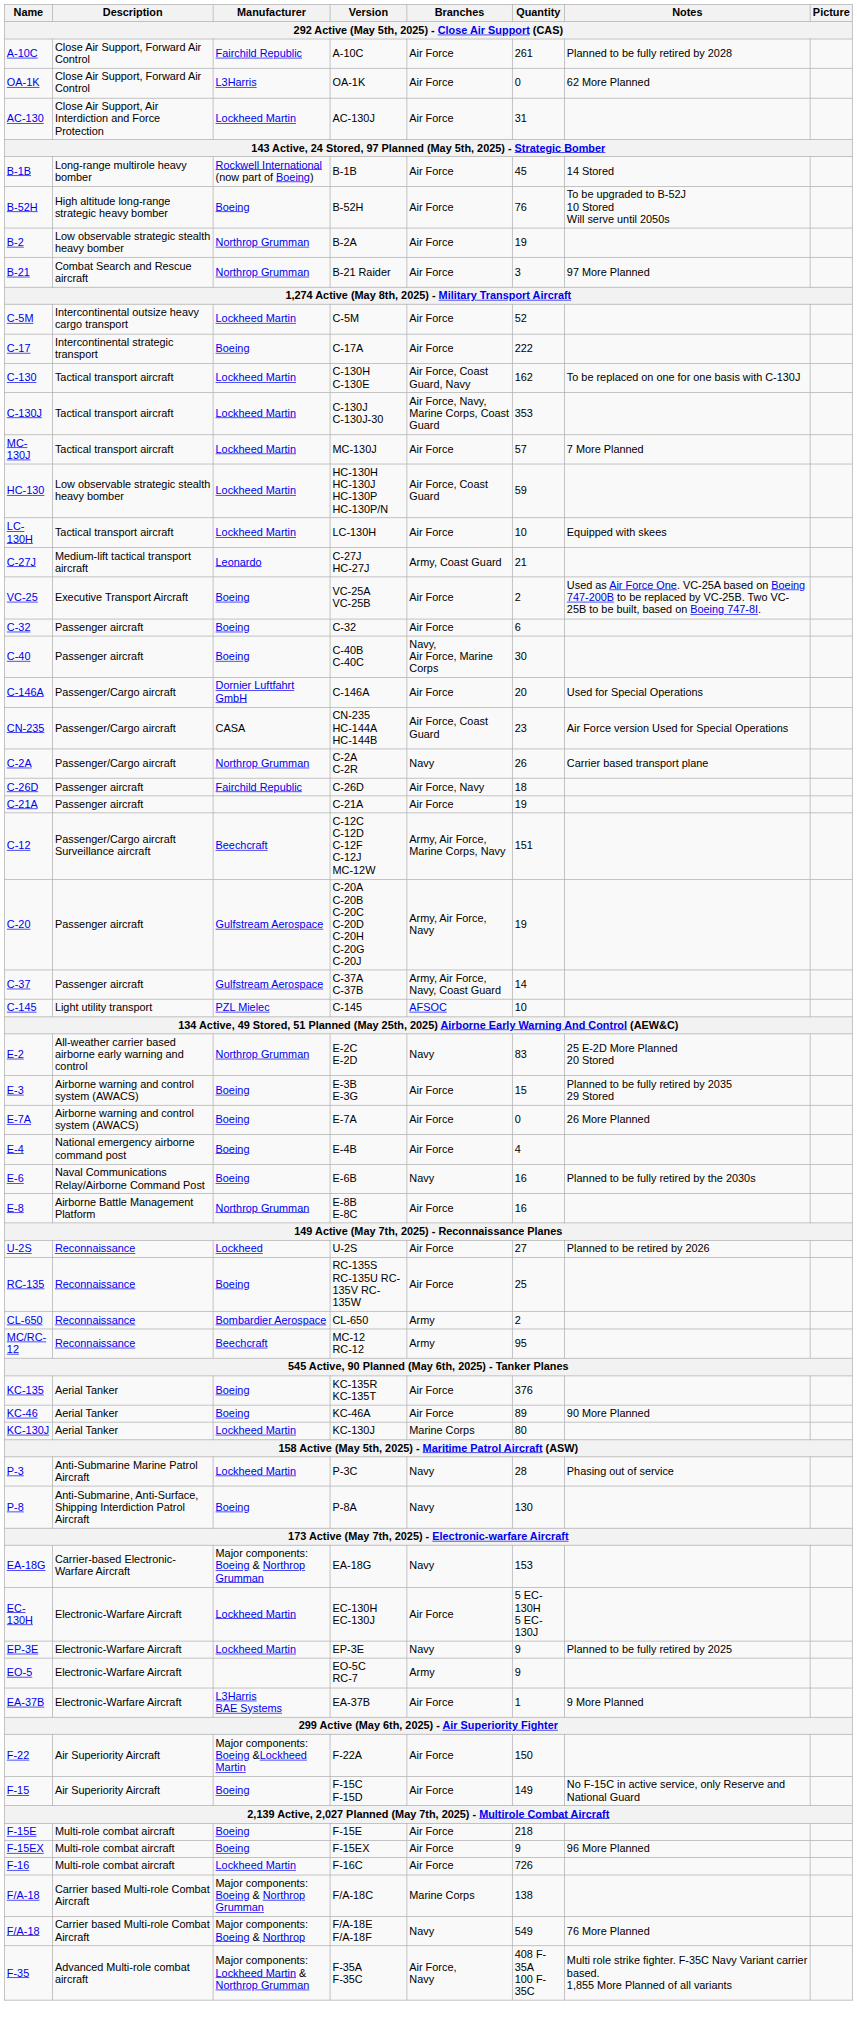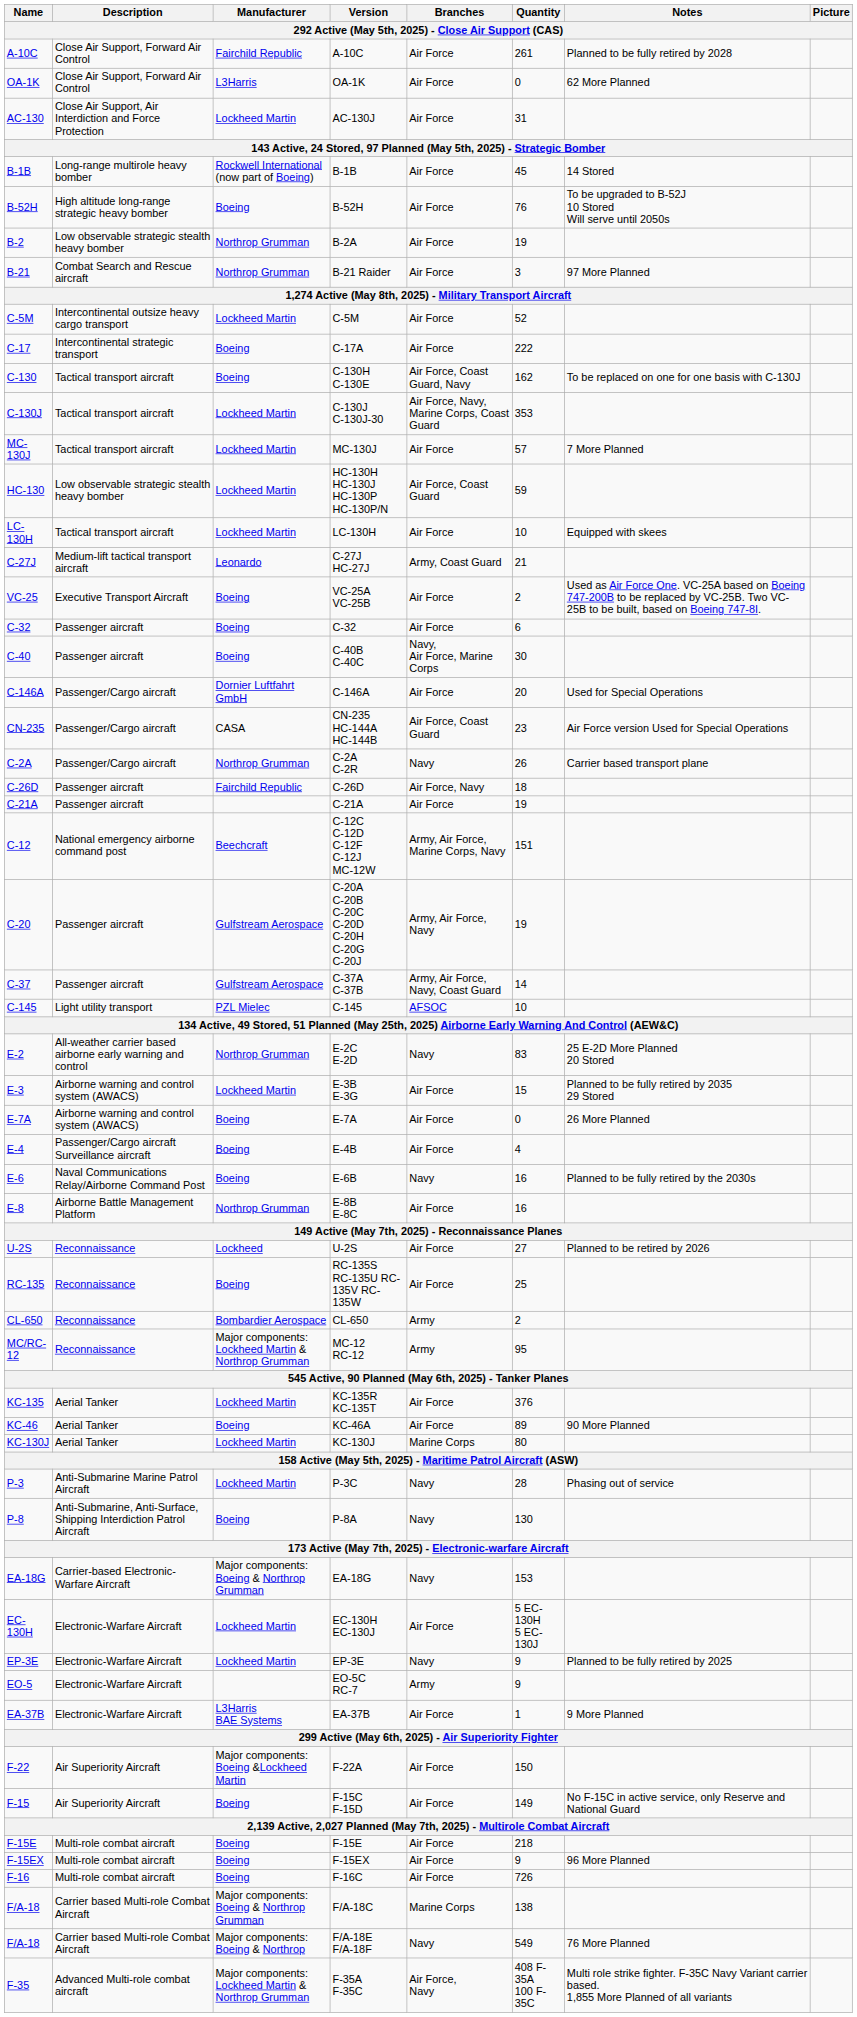C-130H C-130E | Manufacturer: Lockheed Martin -> Boeing
C-12C C-12D C-12F C-12J MC-12W | Description: Passenger/Cargo aircraft Surveillance aircraft -> National emergency airborne command post
E-3B E-3G | Manufacturer: Boeing -> Lockheed Martin
E-4B | Description: National emergency airborne command post -> Passenger/Cargo aircraft Surveillance aircraft
MC-12 RC-12 | Manufacturer: Beechcraft -> Major components: Lockheed Martin & Northrop Grumman
KC-135R KC-135T | Manufacturer: Boeing -> Lockheed Martin
F-16C | Manufacturer: Lockheed Martin -> Boeing
